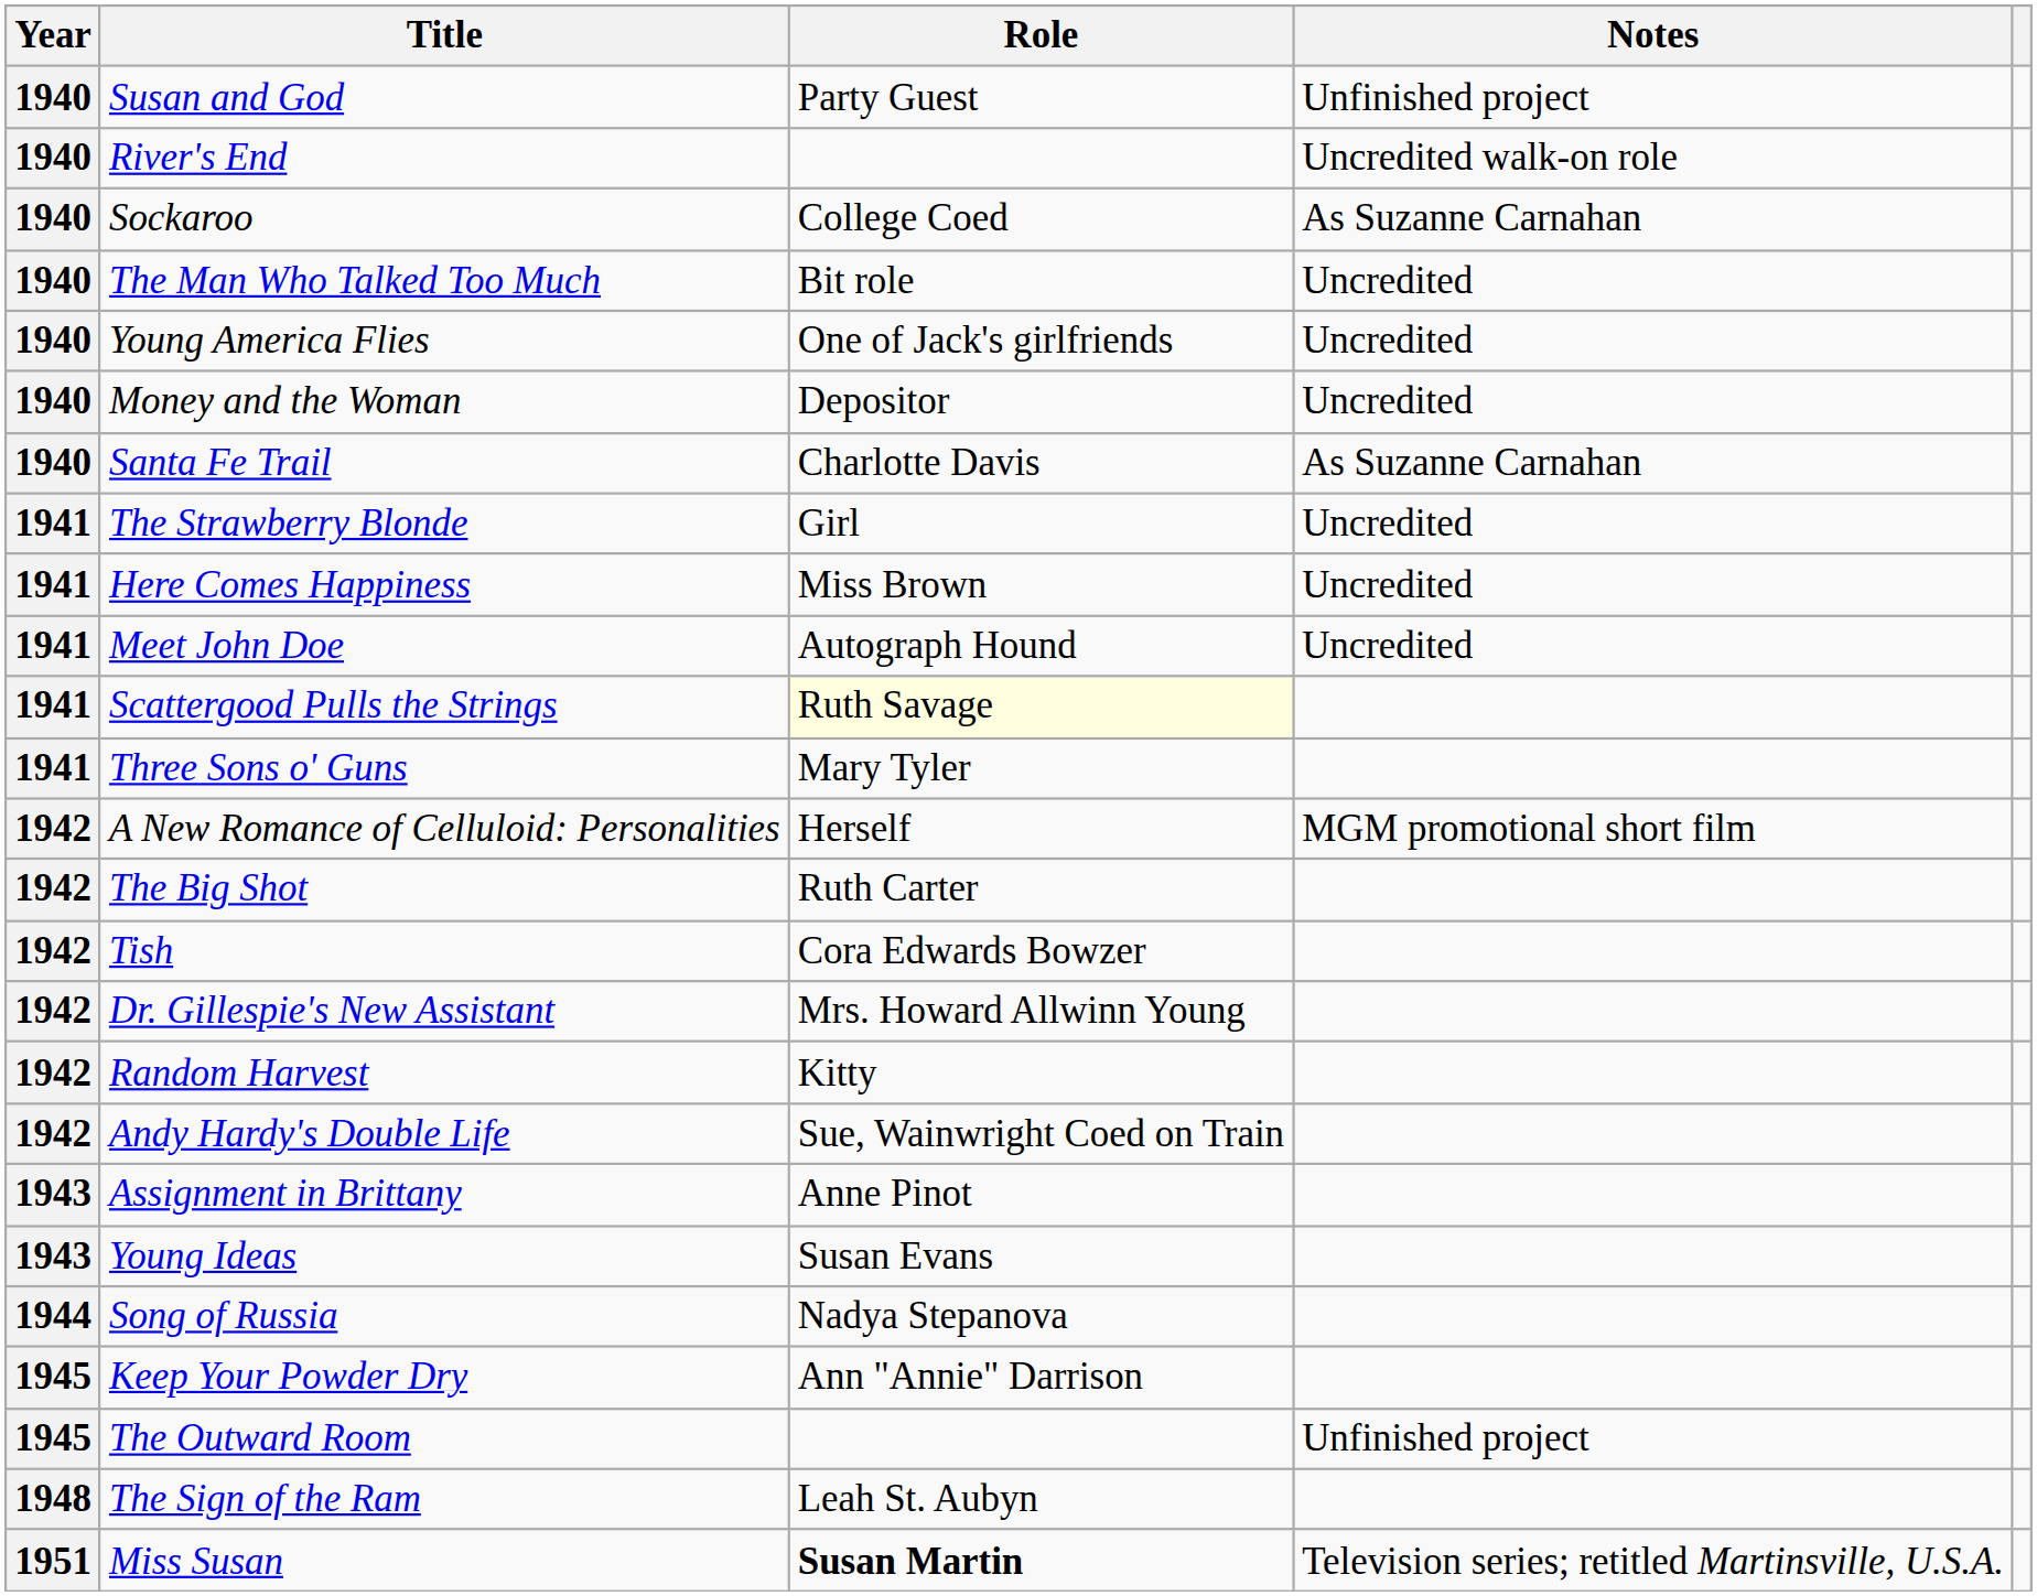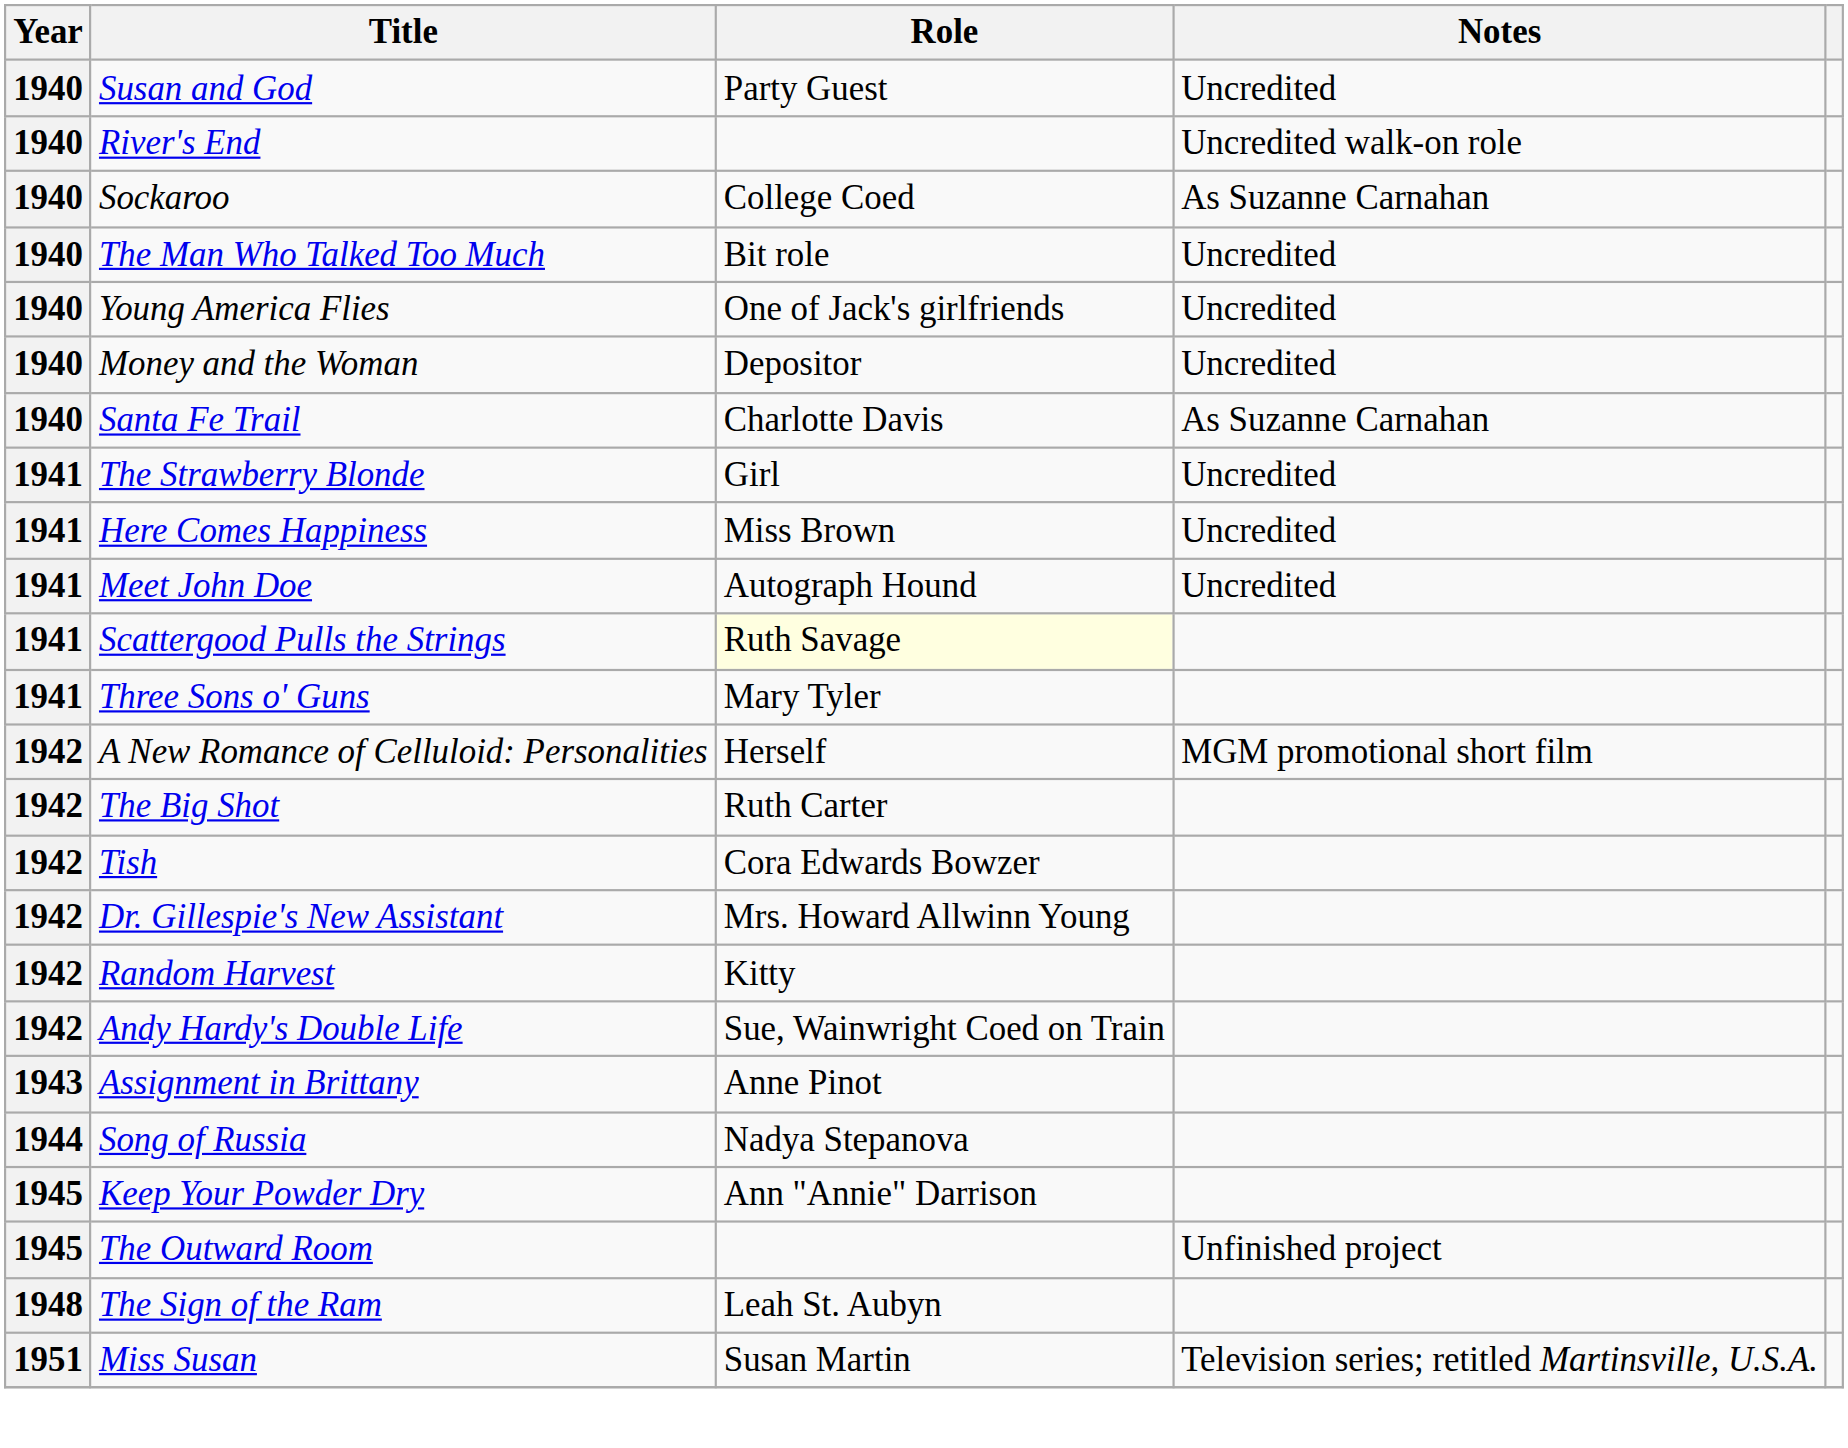Susan and God | Notes: Unfinished project -> Uncredited
- row: 1943 | Young Ideas | Susan Evans
Miss Susan | Role: bold -> normal
